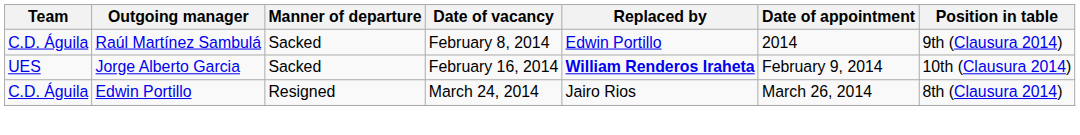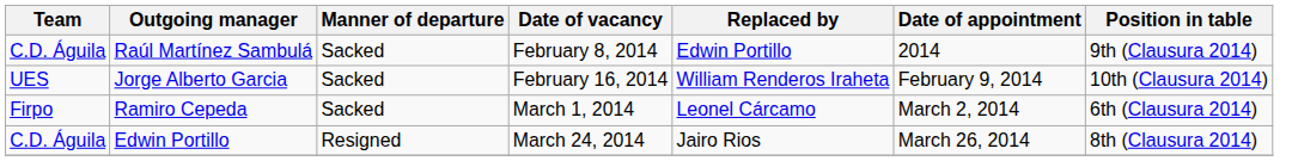Jorge Alberto Garcia | Replaced by: bold -> normal
+ row: Firpo | Ramiro Cepeda | Sacked | March 1, 2014 | Leonel Cárcamo | March 2, 2014 | 6th (Clausura 2014)
